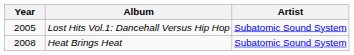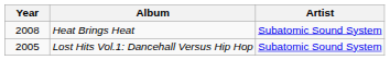rows swapped: Heat Brings Heat <-> Lost Hits Vol.1: Dancehall Versus Hip Hop
